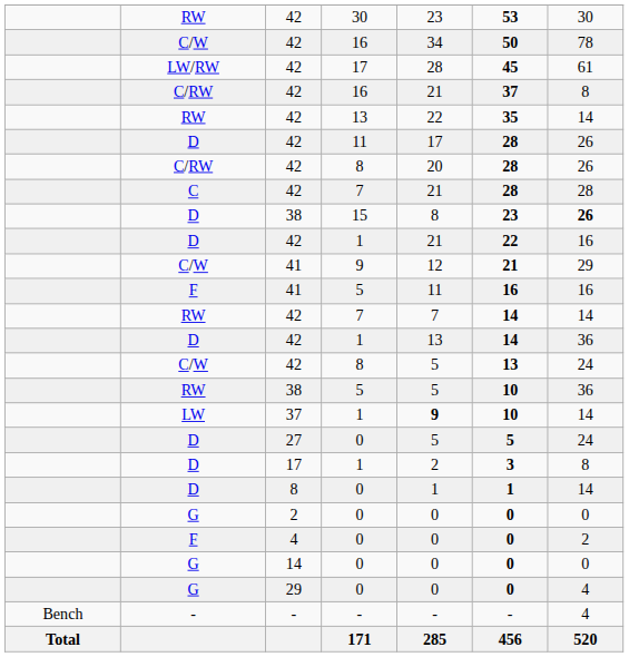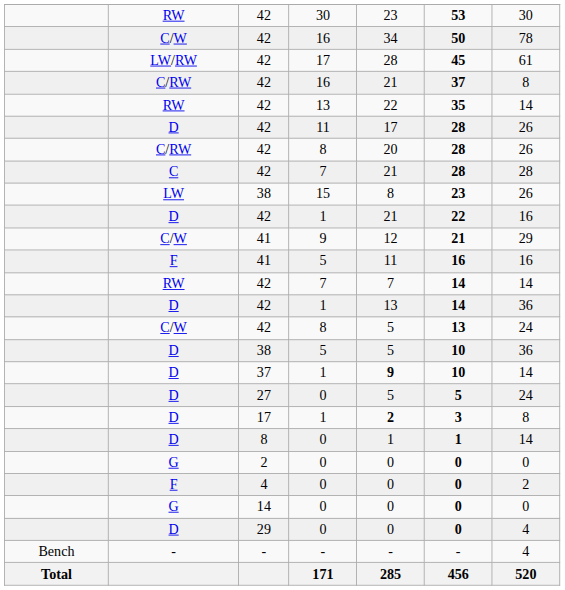15 | column 2: D -> LW
15 | column 7: bold -> normal
38 / 5 | column 2: RW -> D
37 / 1 | column 2: LW -> D
17 / 1 | column 5: normal -> bold
29 / 0 | column 2: G -> D
